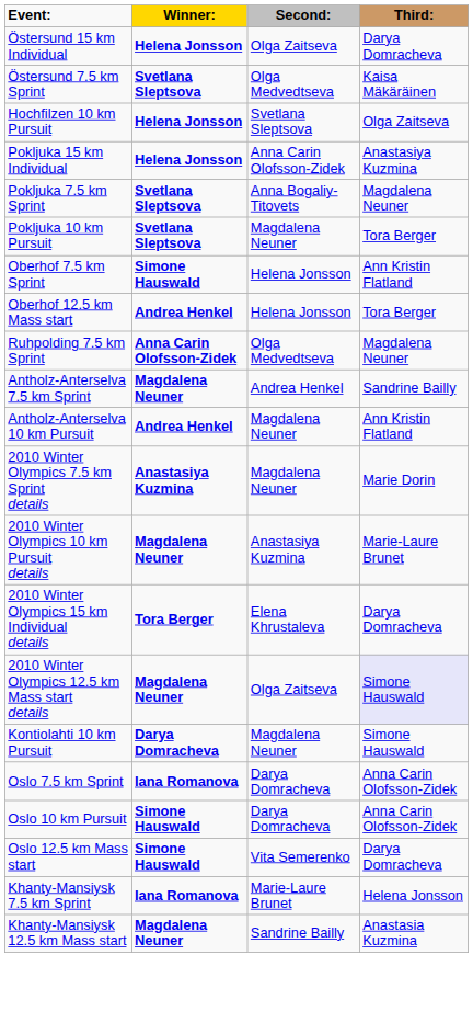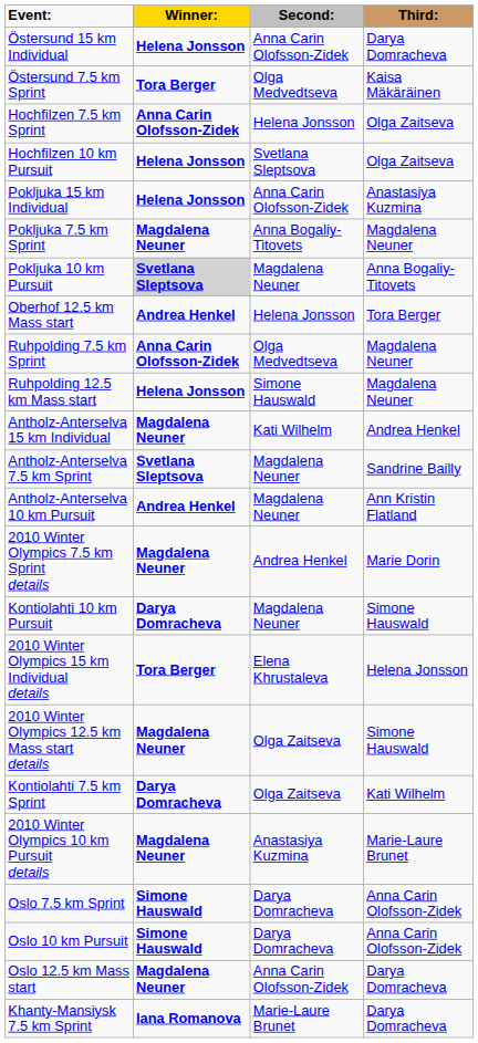Östersund 15 km Individual | Second:: Olga Zaitseva -> Anna Carin Olofsson-Zidek
Östersund 7.5 km Sprint | Winner:: Svetlana Sleptsova -> Tora Berger
+ row: Hochfilzen 7.5 km Sprint | Anna Carin Olofsson-Zidek | Helena Jonsson | Olga Zaitseva
Pokljuka 7.5 km Sprint | Winner:: Svetlana Sleptsova -> Magdalena Neuner
Pokljuka 10 km Pursuit | Winner:: no background -> lightgrey background
Pokljuka 10 km Pursuit | Third:: Tora Berger -> Anna Bogaliy-Titovets
- row: Oberhof 7.5 km Sprint | Simone Hauswald | Helena Jonsson | Ann Kristin Flatland
+ row: Ruhpolding 12.5 km Mass start | Helena Jonsson | Simone Hauswald | Magdalena Neuner
+ row: Antholz-Anterselva 15 km Individual | Magdalena Neuner | Kati Wilhelm | Andrea Henkel
Antholz-Anterselva 7.5 km Sprint | Winner:: Magdalena Neuner -> Svetlana Sleptsova
Antholz-Anterselva 7.5 km Sprint | Second:: Andrea Henkel -> Magdalena Neuner
2010 Winter Olympics 7.5 km Sprint details | Winner:: Anastasiya Kuzmina -> Magdalena Neuner
2010 Winter Olympics 7.5 km Sprint details | Second:: Magdalena Neuner -> Andrea Henkel
rows swapped: 2010 Winter Olympics 10 km Pursuit details <-> Kontiolahti 10 km Pursuit
2010 Winter Olympics 15 km Individual details | Third:: Darya Domracheva -> Helena Jonsson
2010 Winter Olympics 12.5 km Mass start details | Third:: lavender background -> no background
+ row: Kontiolahti 7.5 km Sprint | Darya Domracheva | Olga Zaitseva | Kati Wilhelm
Oslo 7.5 km Sprint | Winner:: Iana Romanova -> Simone Hauswald
Oslo 12.5 km Mass start | Winner:: Simone Hauswald -> Magdalena Neuner
Oslo 12.5 km Mass start | Second:: Vita Semerenko -> Anna Carin Olofsson-Zidek
Khanty-Mansiysk 7.5 km Sprint | Third:: Helena Jonsson -> Darya Domracheva
- row: Khanty-Mansiysk 12.5 km Mass start | Magdalena Neuner | Sandrine Bailly | Anastasia Kuzmina
